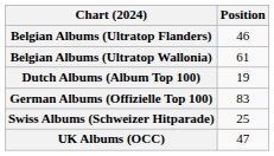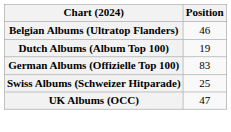- row: Belgian Albums (Ultratop Wallonia) | 61
